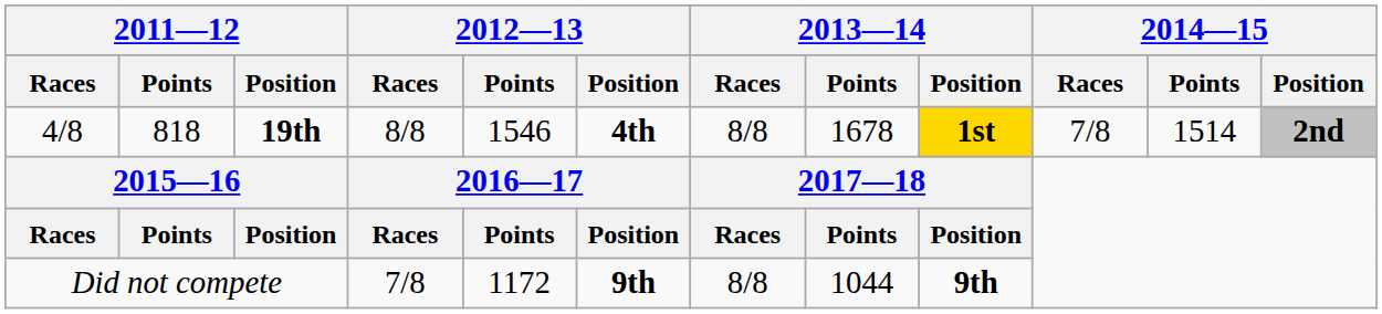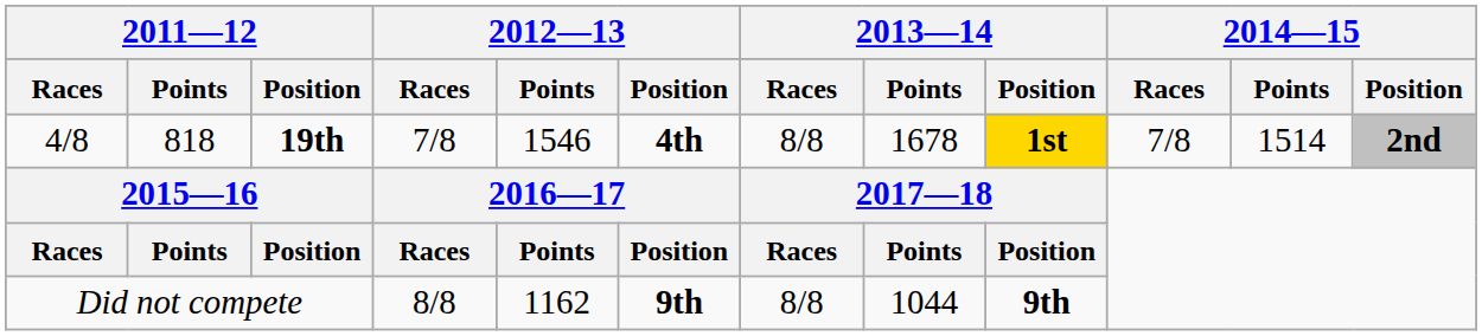4/8 | 2012—13 / Races: 8/8 -> 7/8
Did not compete | 2012—13 / Races: 7/8 -> 8/8
Did not compete | 2012—13 / Points: 1172 -> 1162
